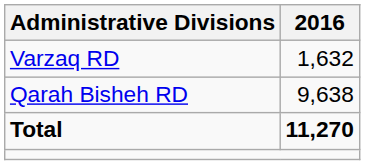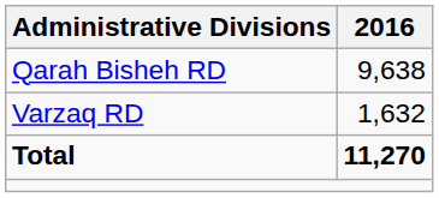rows swapped: Qarah Bisheh RD <-> Varzaq RD
